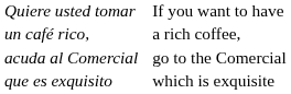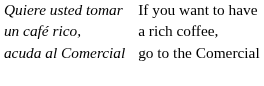- row: que es exquisito | which is exquisite
